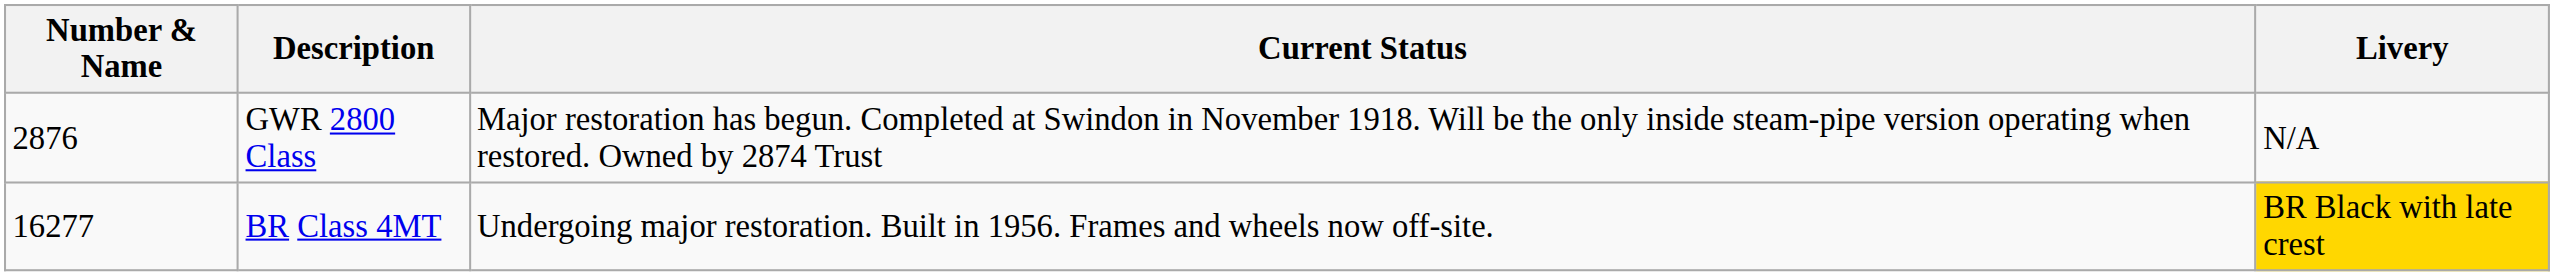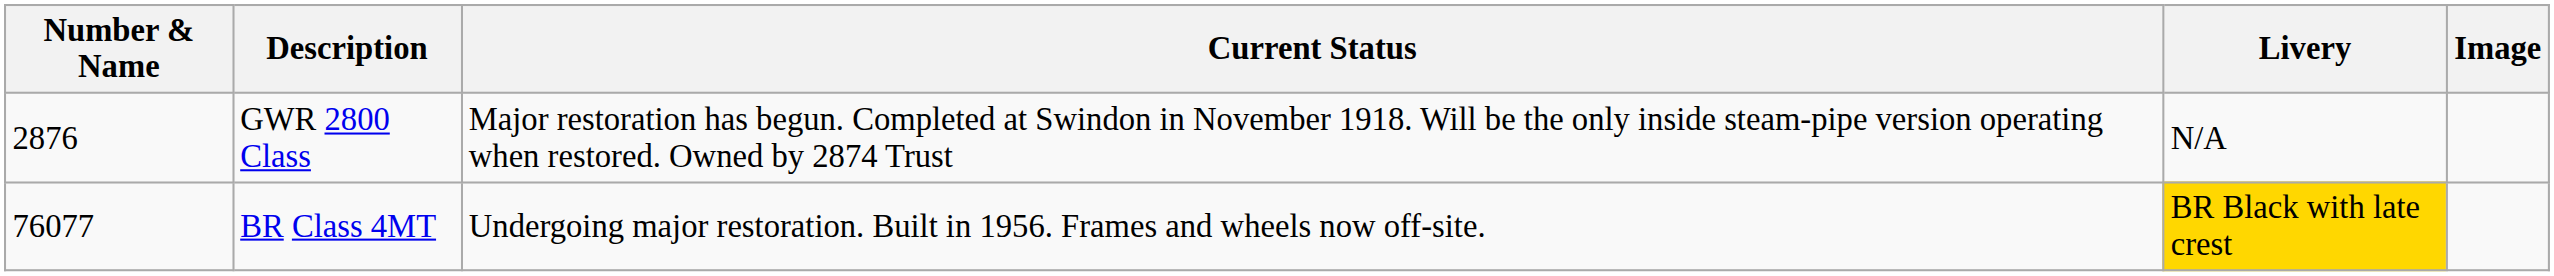+ column: Image
BR Class 4MT | Number & Name: 16277 -> 76077
